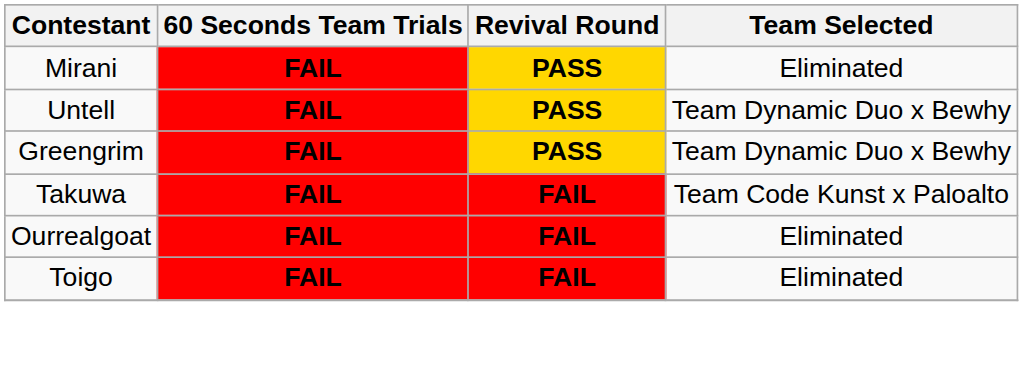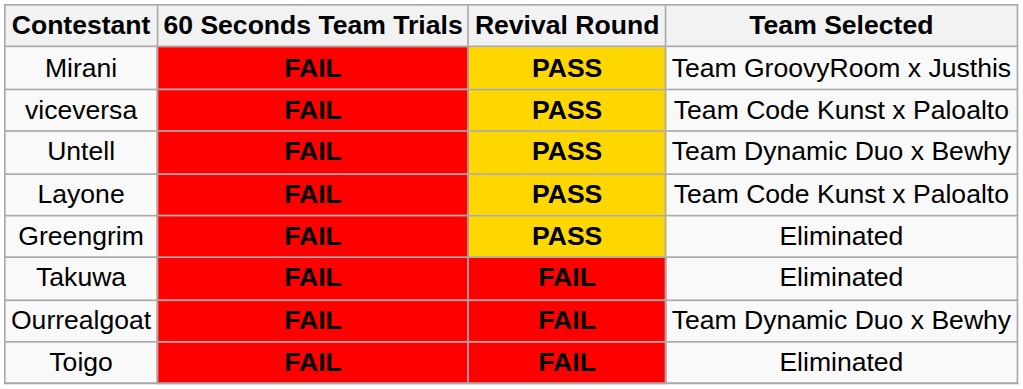Mirani | Team Selected: Eliminated -> Team GroovyRoom x Justhis
+ row: viceversa | FAIL | PASS | Team Code Kunst x Paloalto
+ row: Layone | FAIL | PASS | Team Code Kunst x Paloalto
Greengrim | Team Selected: Team Dynamic Duo x Bewhy -> Eliminated
Takuwa | Team Selected: Team Code Kunst x Paloalto -> Eliminated
Ourrealgoat | Team Selected: Eliminated -> Team Dynamic Duo x Bewhy
